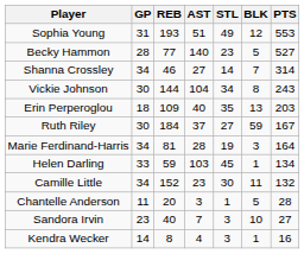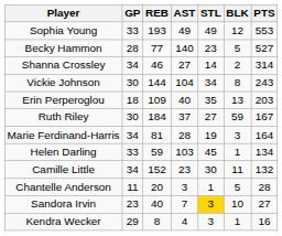Sophia Young | GP: 31 -> 33
Sophia Young | AST: 51 -> 49
Shanna Crossley | BLK: 7 -> 2
Sandora Irvin | STL: no background -> gold background
Kendra Wecker | GP: 14 -> 29
